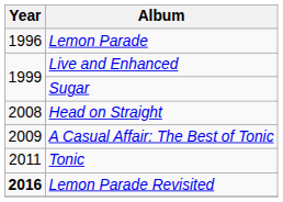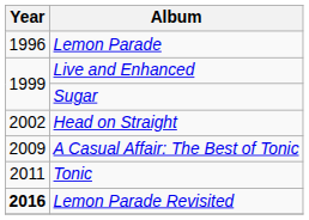Head on Straight | Year: 2008 -> 2002
